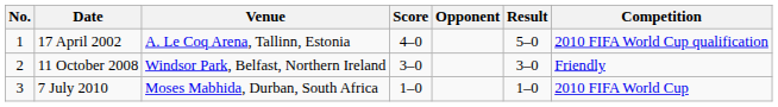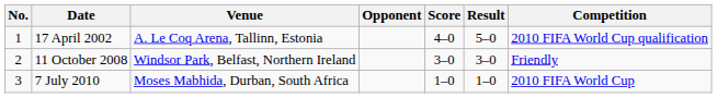columns swapped: Opponent <-> Score
